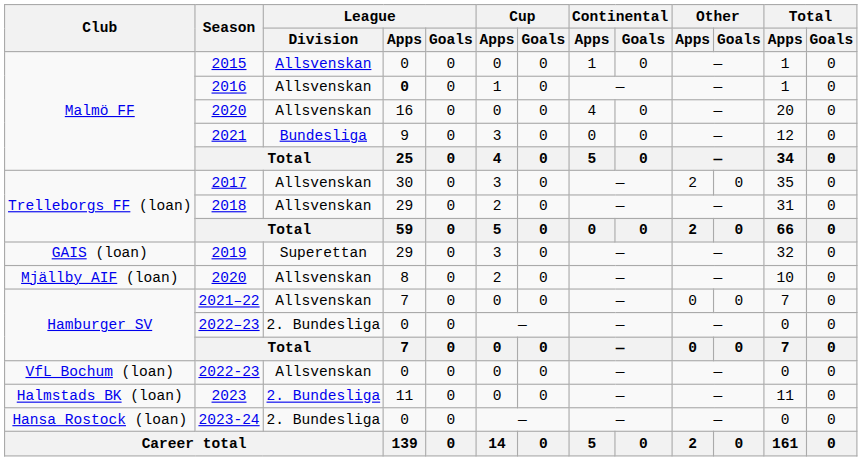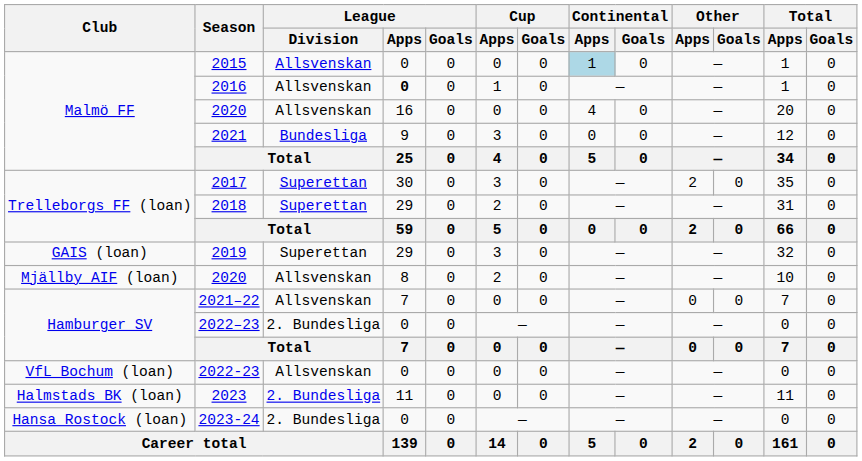2015 | Continental / Apps: no background -> lightblue background
2017 | League / Division: Allsvenskan -> Superettan
2018 | League / Division: Allsvenskan -> Superettan
